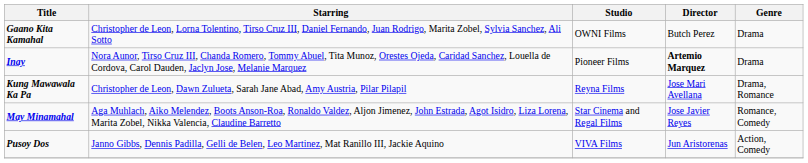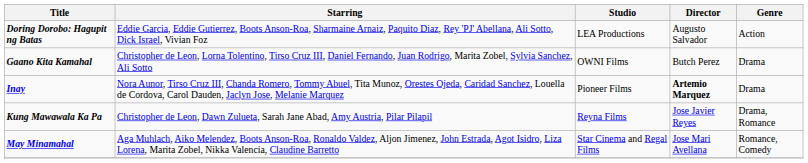+ row: Doring Dorobo: Hagupit ng Batas | Eddie Garcia, Eddie Gutierrez, Boots Anson-Roa, Sharmaine Arnaiz, Paquito Diaz, Rey 'PJ' Abellana, Ali Sotto, Dick Israel, Vivian Foz | LEA Productions | Augusto Salvador | Action
Kung Mawawala Ka Pa | Director: Jose Mari Avellana -> Jose Javier Reyes
May Minamahal | Director: Jose Javier Reyes -> Jose Mari Avellana
- row: Pusoy Dos | Janno Gibbs, Dennis Padilla, Gelli de Belen, Leo Martinez, Mat Ranillo III, Jackie Aquino | VIVA Films | Jun Aristorenas | Action, Comedy
